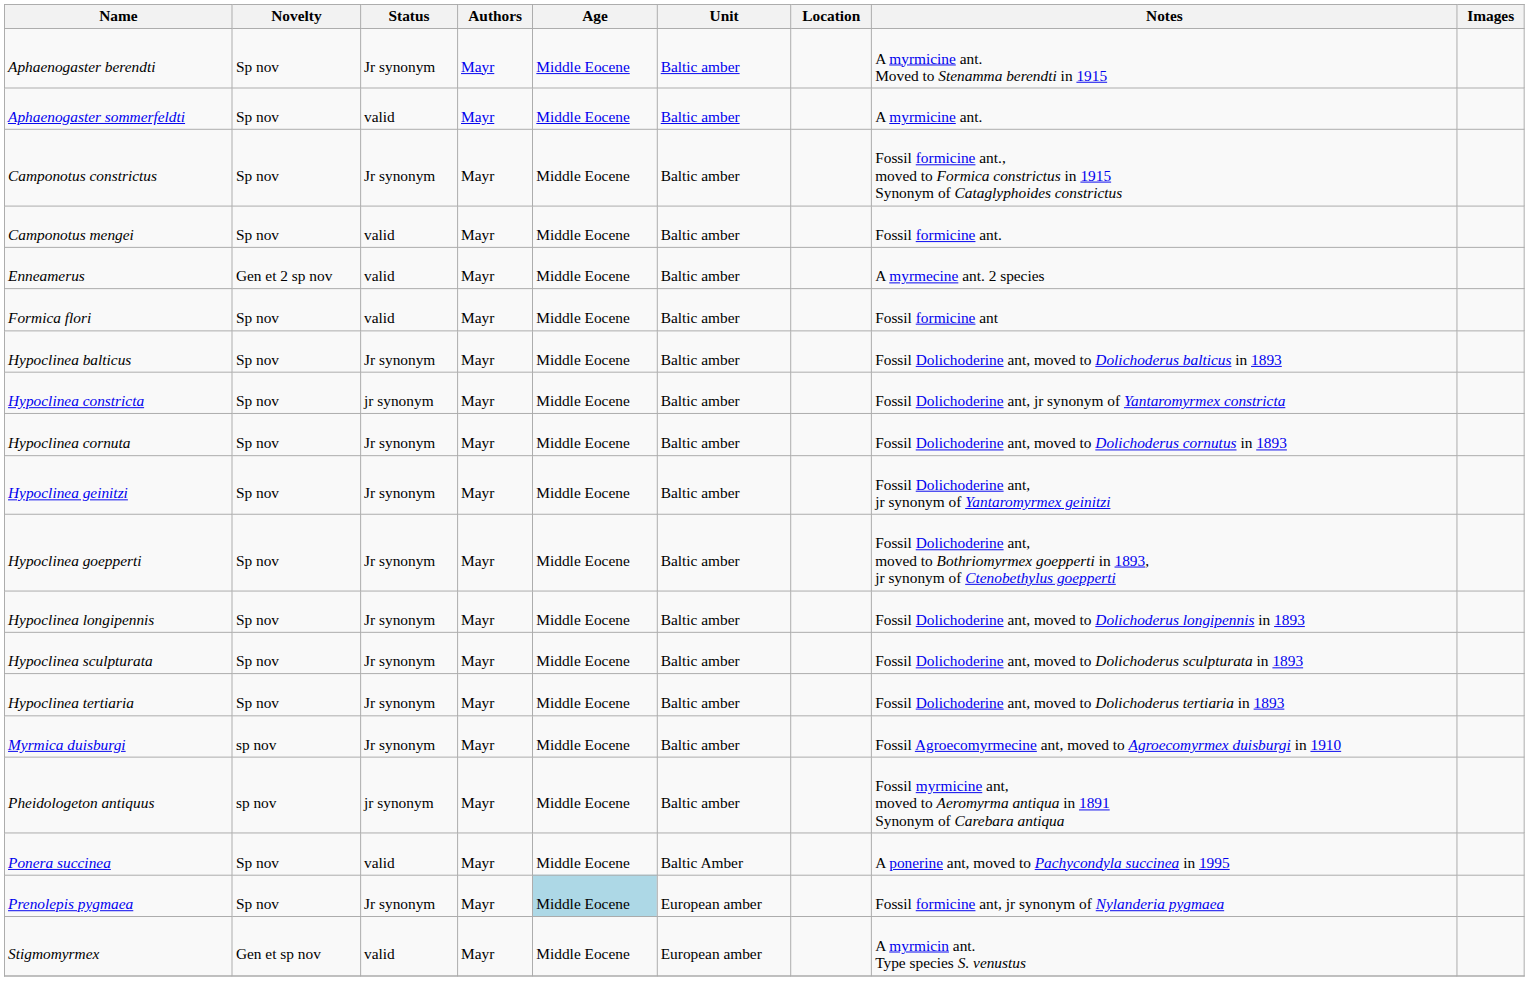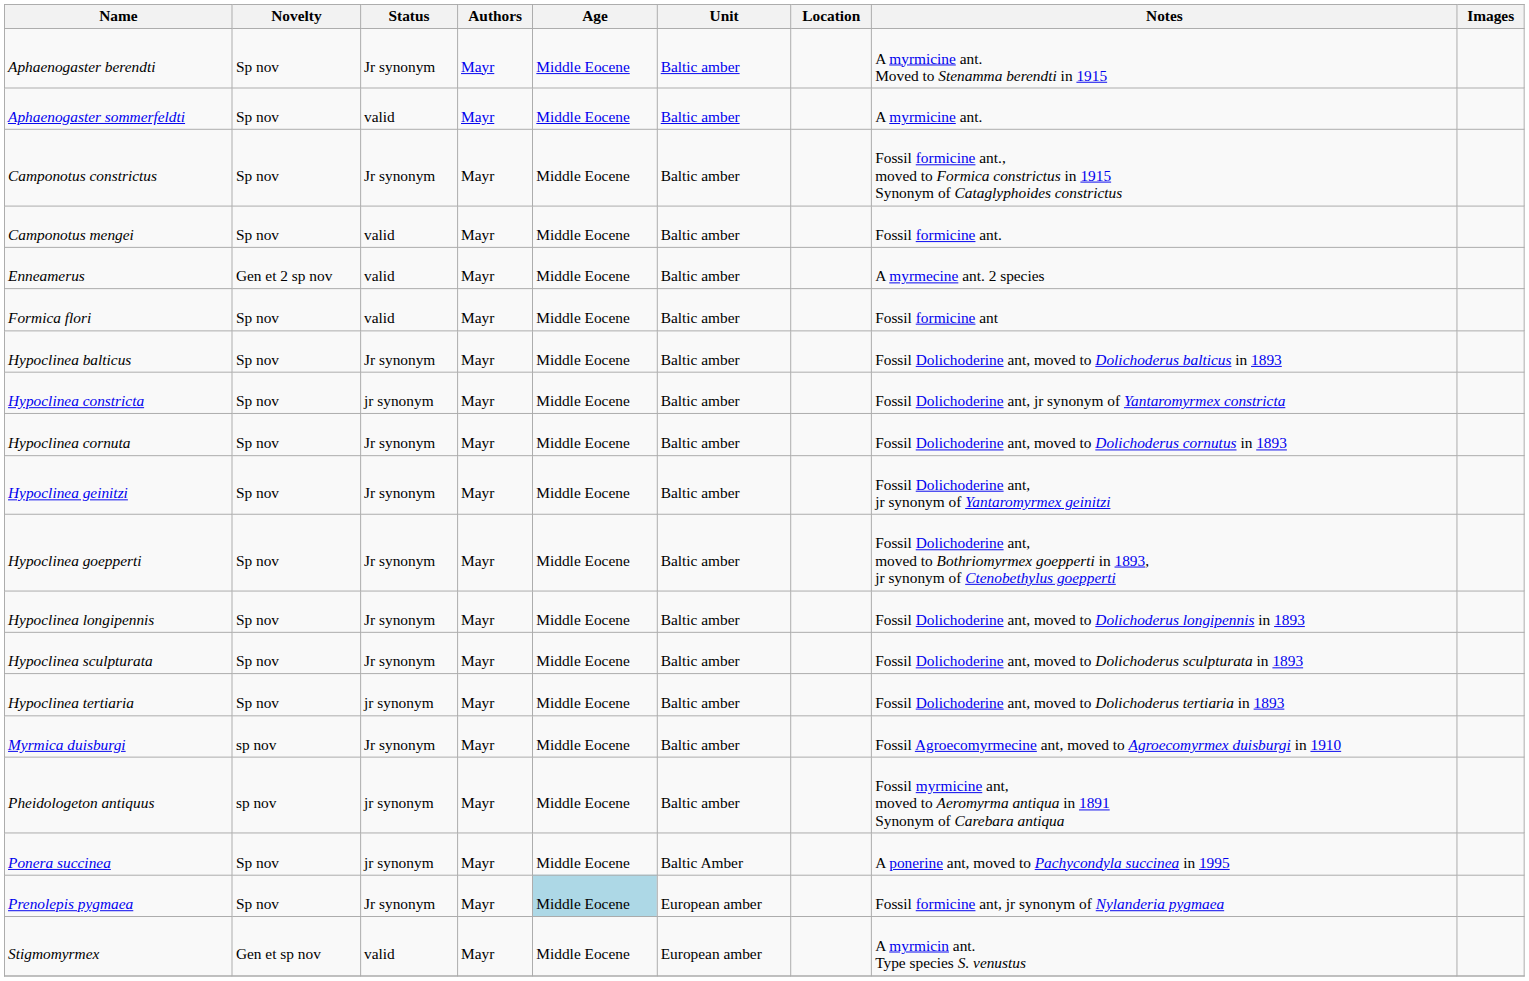Hypoclinea tertiaria | Status: Jr synonym -> jr synonym
Ponera succinea | Status: valid -> jr synonym
